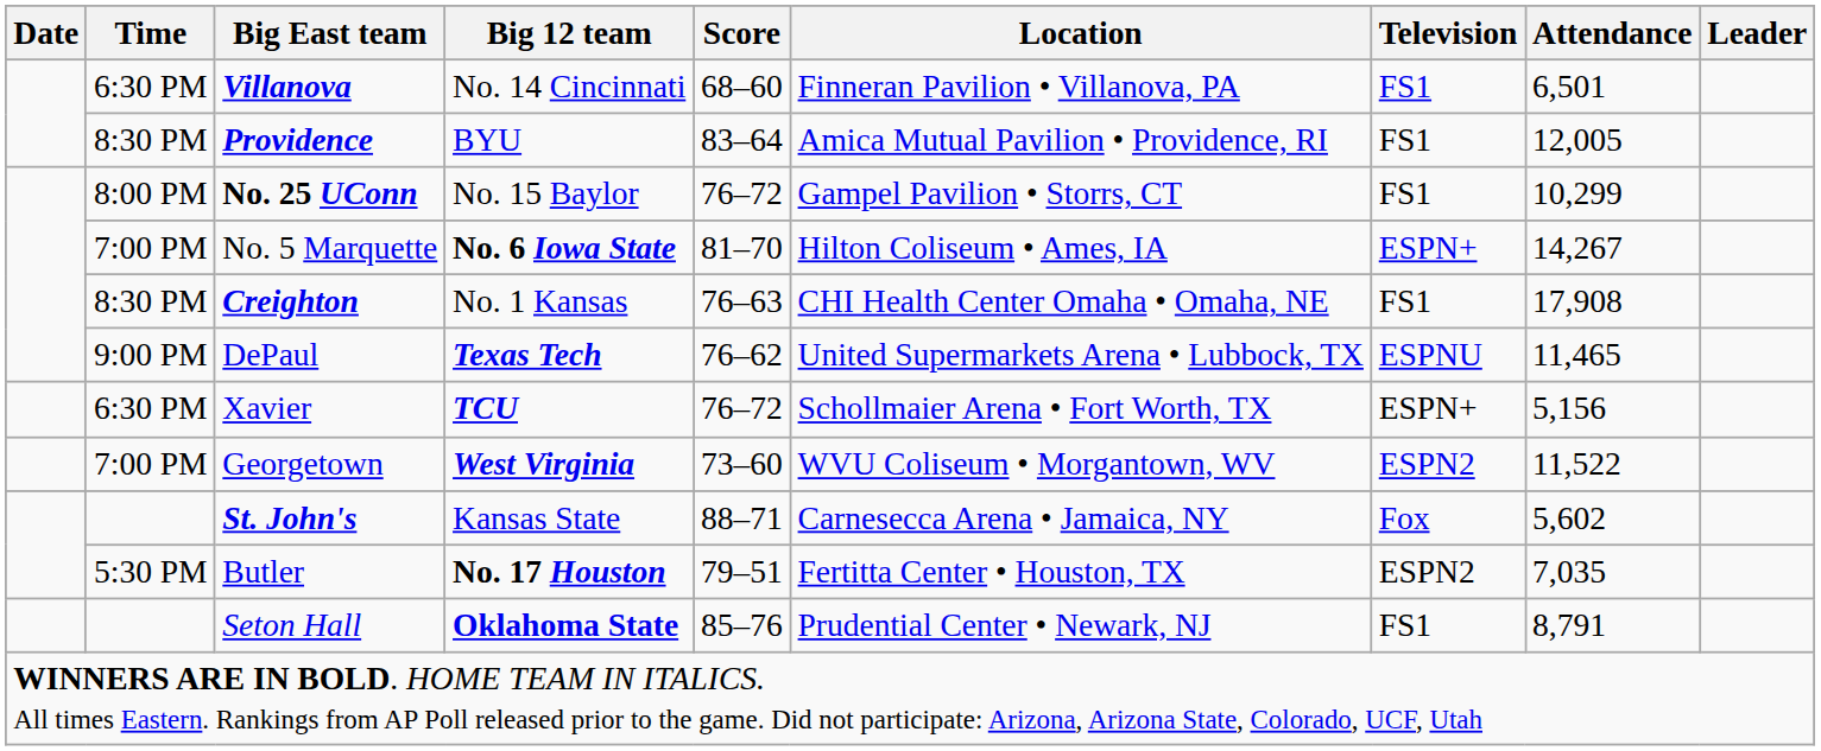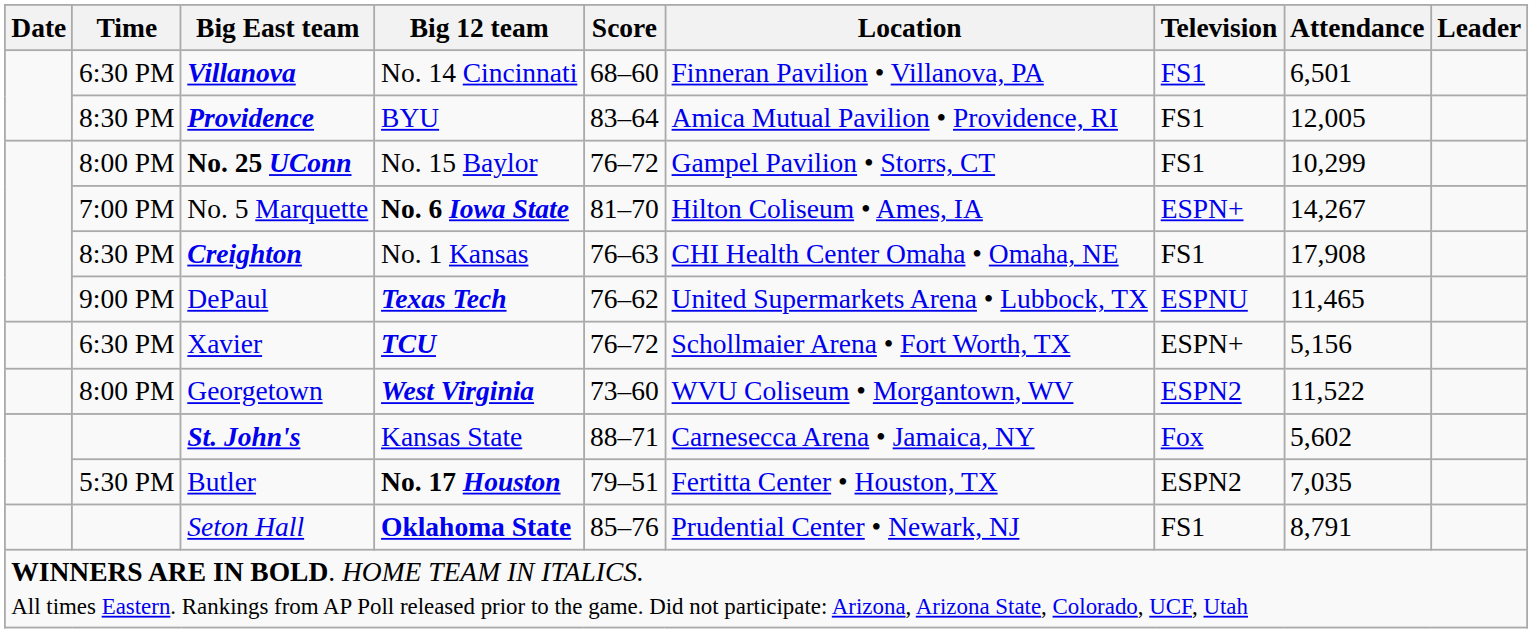Georgetown | Time: 7:00 PM -> 8:00 PM
